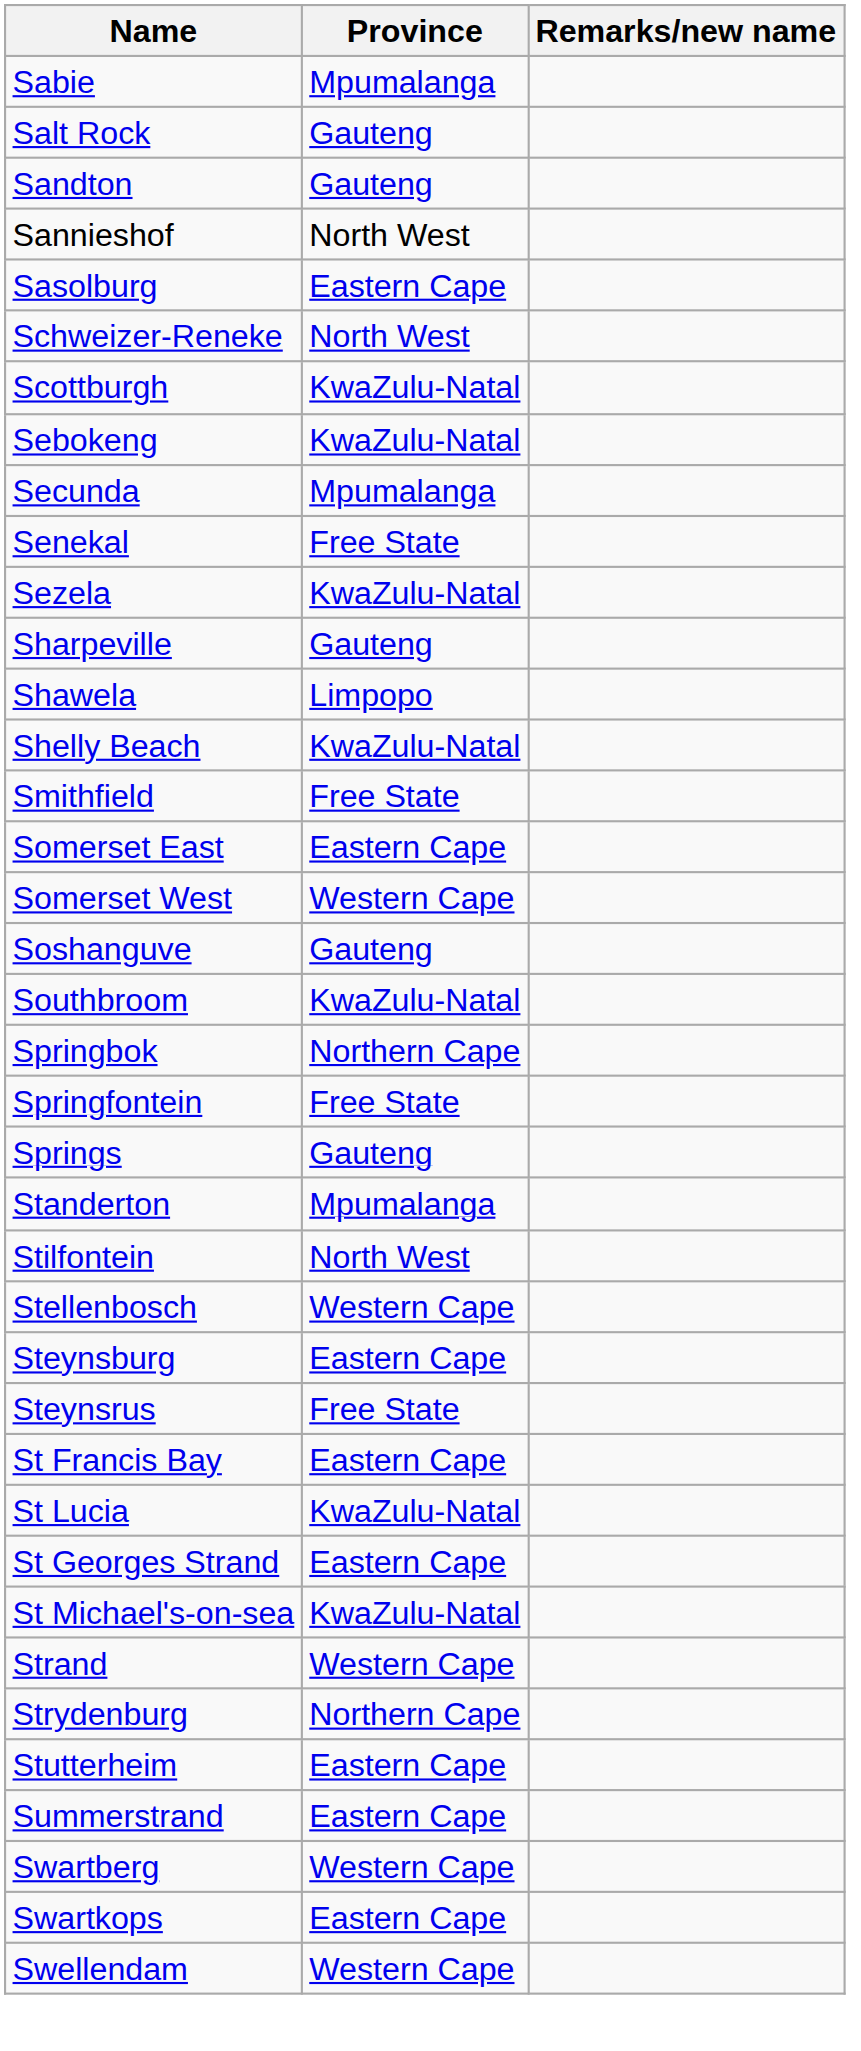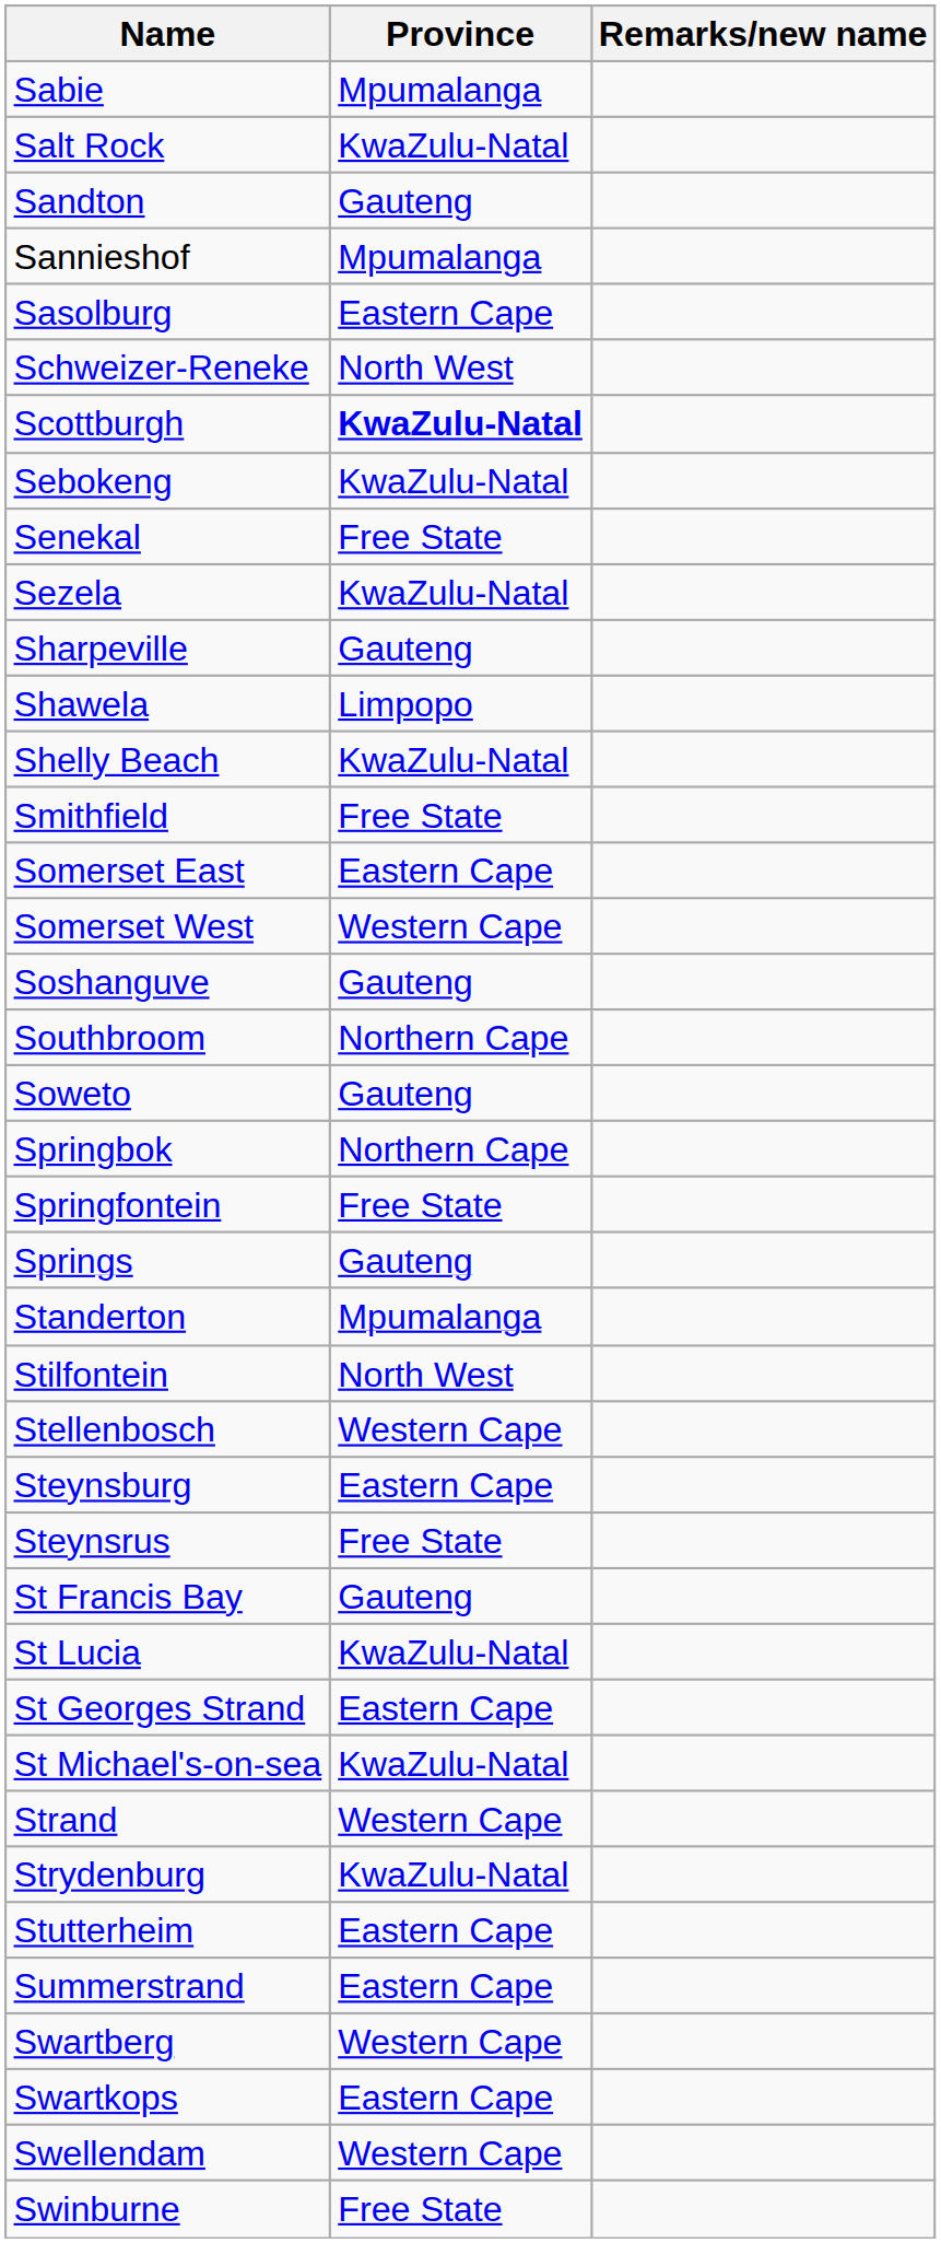Salt Rock | Province: Gauteng -> KwaZulu-Natal
Sannieshof | Province: North West -> Mpumalanga
Scottburgh | Province: normal -> bold
- row: Secunda | Mpumalanga
Southbroom | Province: KwaZulu-Natal -> Northern Cape
+ row: Soweto | Gauteng
St Francis Bay | Province: Eastern Cape -> Gauteng
Strydenburg | Province: Northern Cape -> KwaZulu-Natal
+ row: Swinburne | Free State
